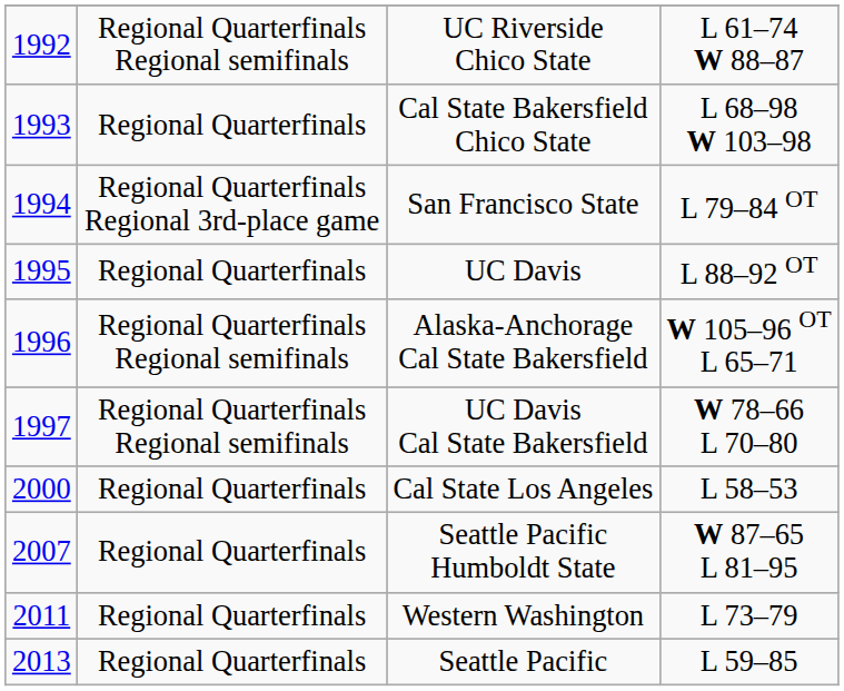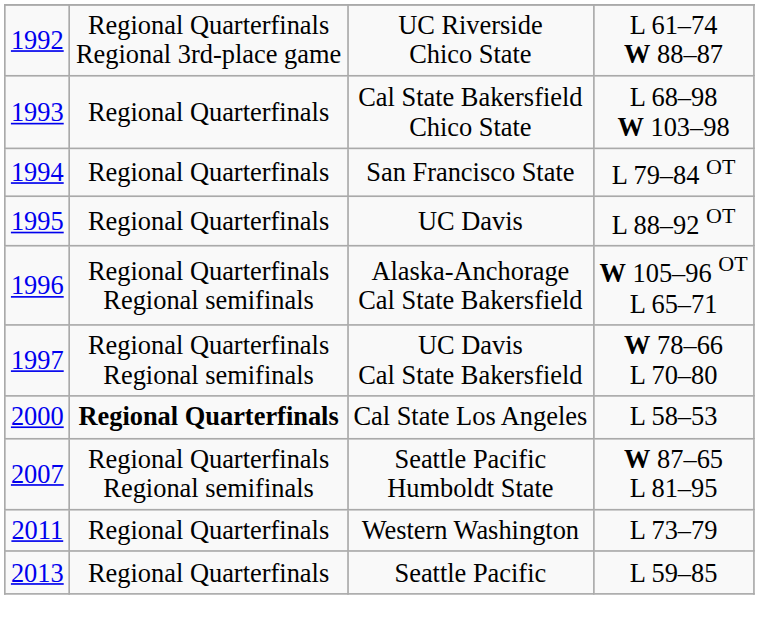UC Riverside Chico State | column 2: Regional Quarterfinals Regional semifinals -> Regional Quarterfinals Regional 3rd-place game
San Francisco State | column 2: Regional Quarterfinals Regional 3rd-place game -> Regional Quarterfinals
Cal State Los Angeles | column 2: normal -> bold
Seattle Pacific Humboldt State | column 2: Regional Quarterfinals -> Regional Quarterfinals Regional semifinals
